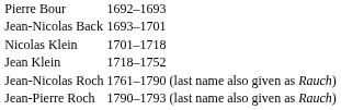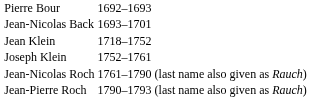- row: Nicolas Klein | 1701–1718
+ row: Joseph Klein | 1752–1761
